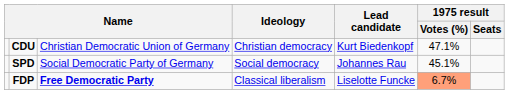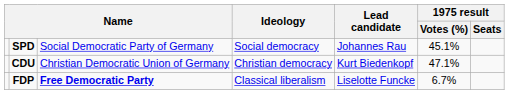rows swapped: CDU <-> SPD
FDP | 1975 result / Votes (%): lightsalmon background -> no background
